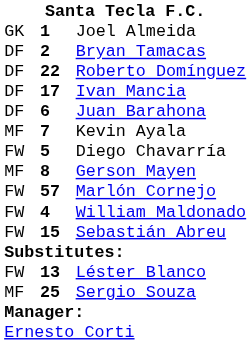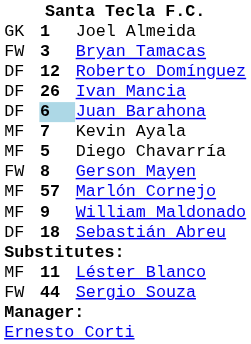Bryan Tamacas | column 1: DF -> FW
Bryan Tamacas | column 2: 2 -> 3
Roberto Domínguez | column 2: 22 -> 12
Ivan Mancia | column 2: 17 -> 26
Juan Barahona | column 2: no background -> lightblue background
Diego Chavarría | column 1: FW -> MF
Gerson Mayen | column 1: MF -> FW
Marlón Cornejo | column 1: FW -> MF
William Maldonado | column 1: FW -> MF
William Maldonado | column 2: 4 -> 9
Sebastián Abreu | column 1: FW -> DF
Sebastián Abreu | column 2: 15 -> 18
Léster Blanco | column 1: FW -> MF
Léster Blanco | column 2: 13 -> 11
Sergio Souza | column 1: MF -> FW
Sergio Souza | column 2: 25 -> 44
